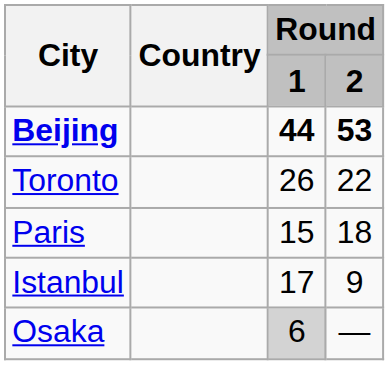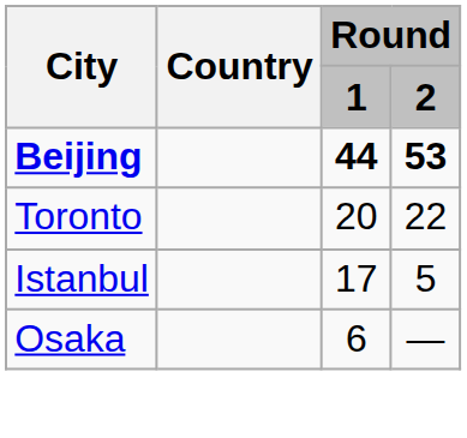Toronto | Round / 1: 26 -> 20
- row: Paris | 15 | 18
Istanbul | Round / 2: 9 -> 5
Osaka | Round / 1: lightgrey background -> no background
